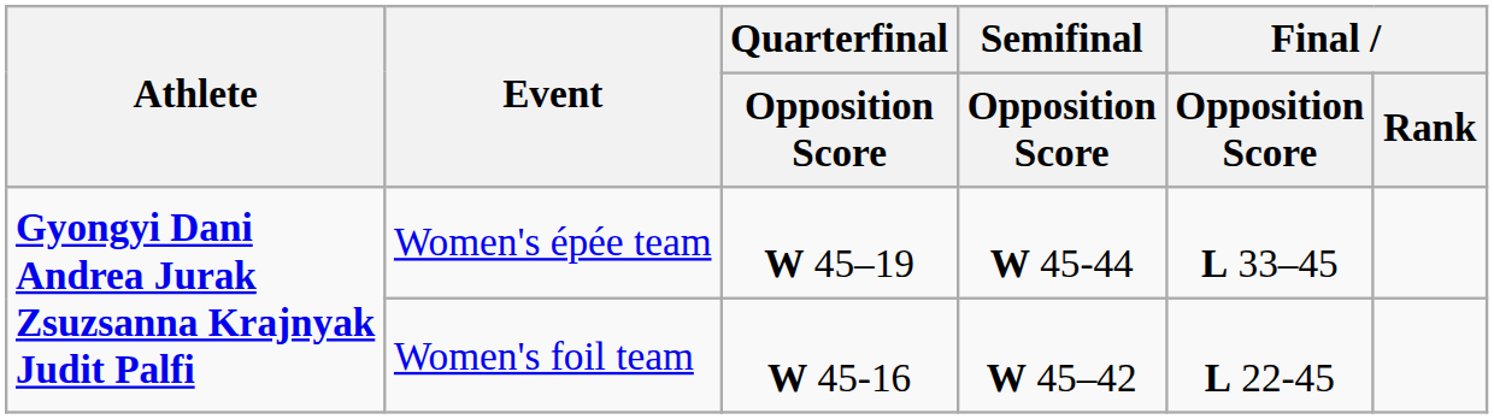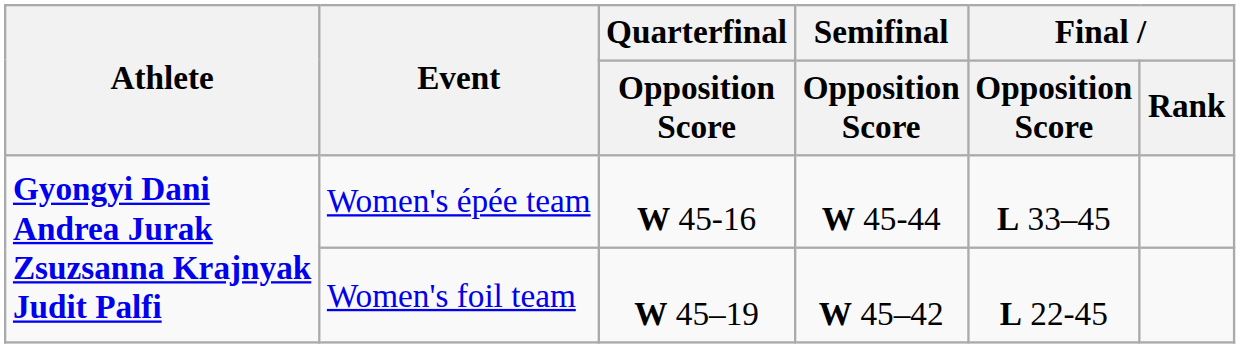Women's épée team | Quarterfinal / Opposition Score: W 45–19 -> W 45-16
Women's foil team | Quarterfinal / Opposition Score: W 45-16 -> W 45–19
